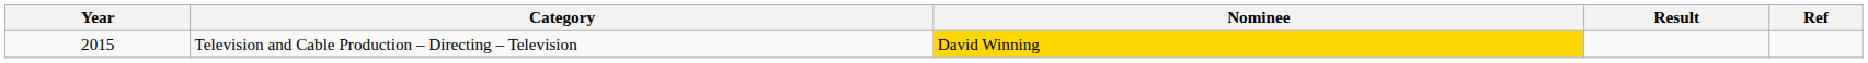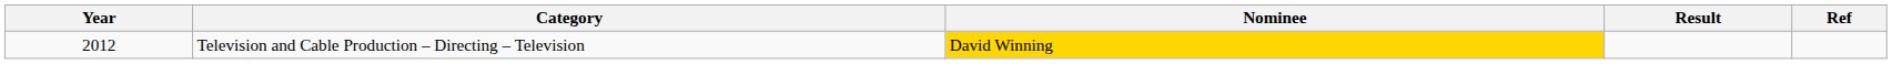Television and Cable Production – Directing – Television | Year: 2015 -> 2012
